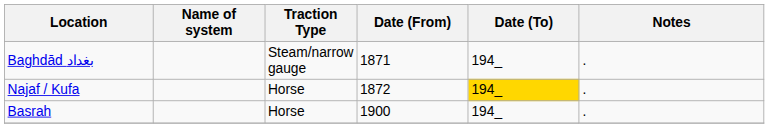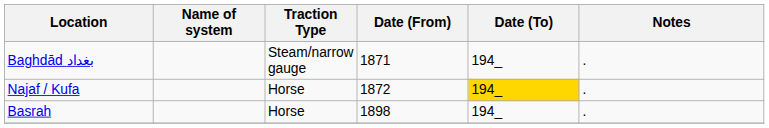Basrah | Date (From): 1900 -> 1898
